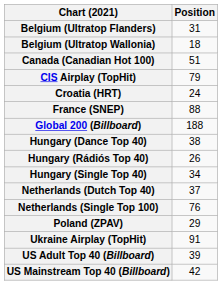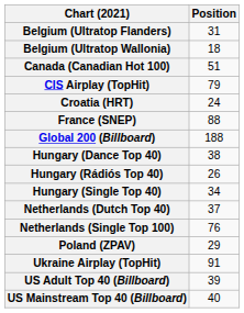US Mainstream Top 40 (Billboard) | Position: 42 -> 40
